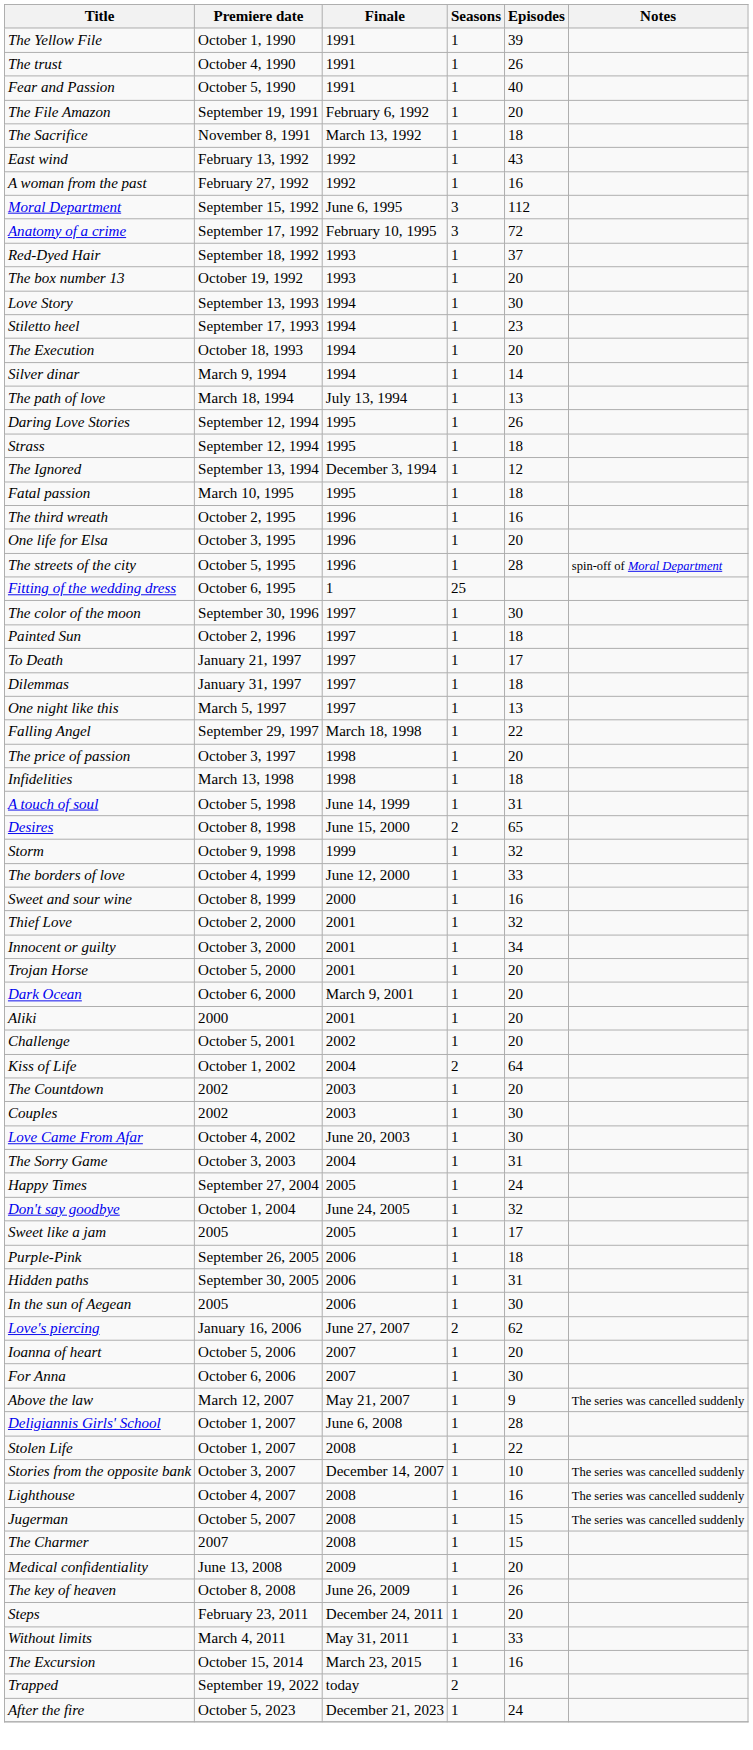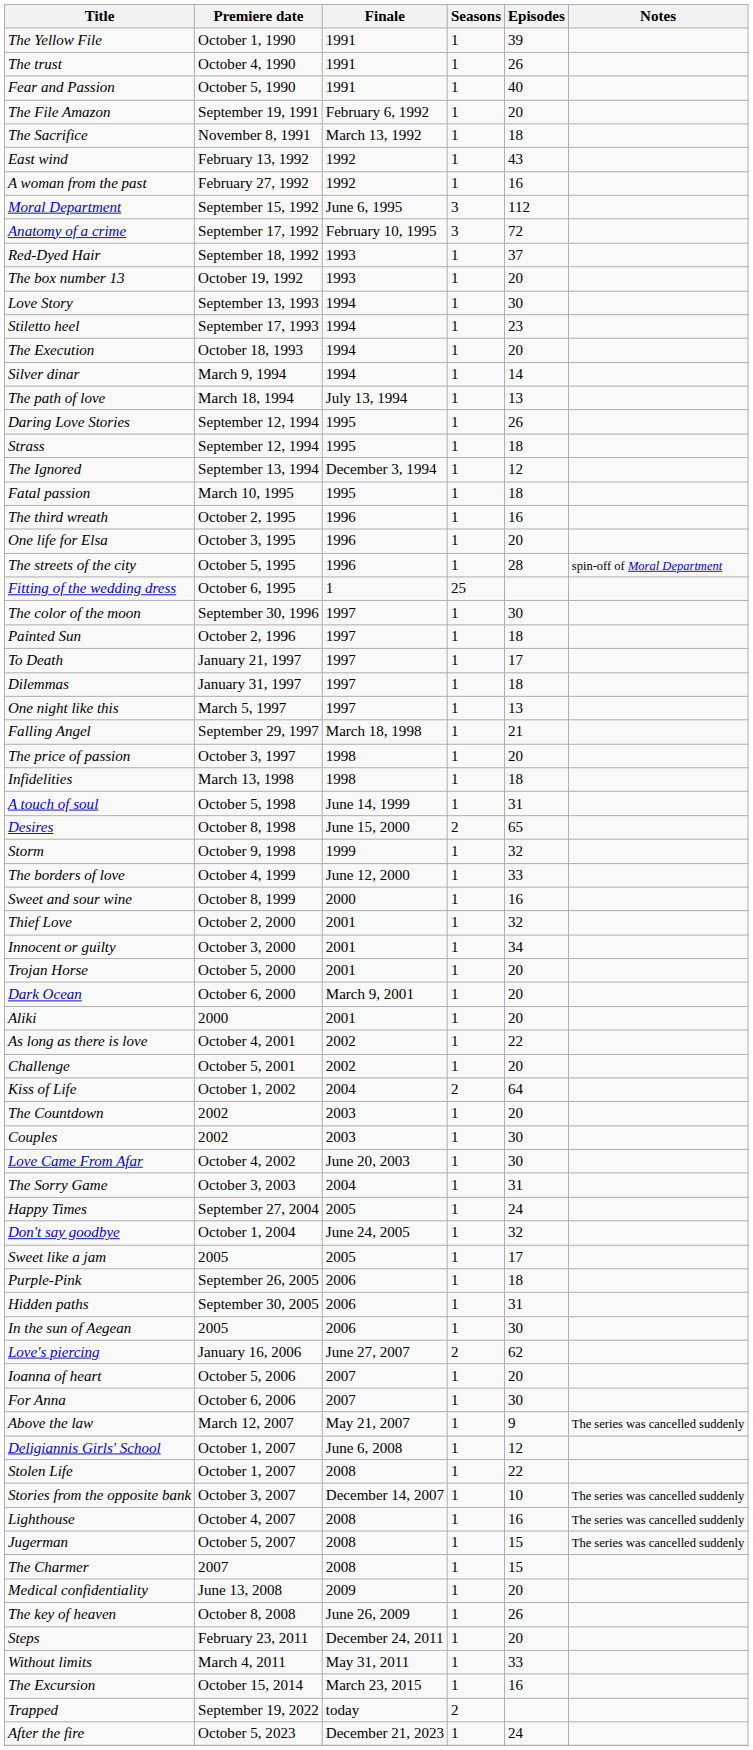Falling Angel | Episodes: 22 -> 21
+ row: As long as there is love | October 4, 2001 | 2002 | 1 | 22
Deligiannis Girls' School | Episodes: 28 -> 12
